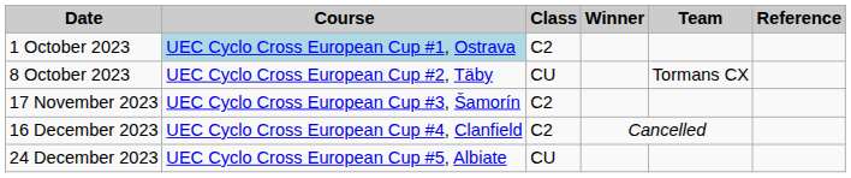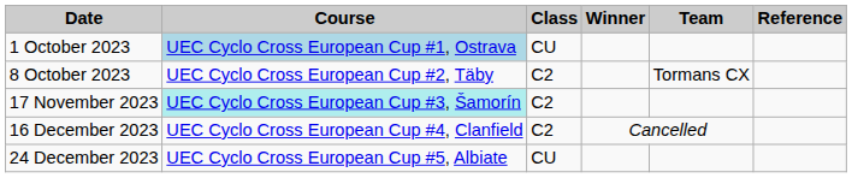1 October 2023 | Class: C2 -> CU
8 October 2023 | Class: CU -> C2
17 November 2023 | Course: no background -> paleturquoise background
